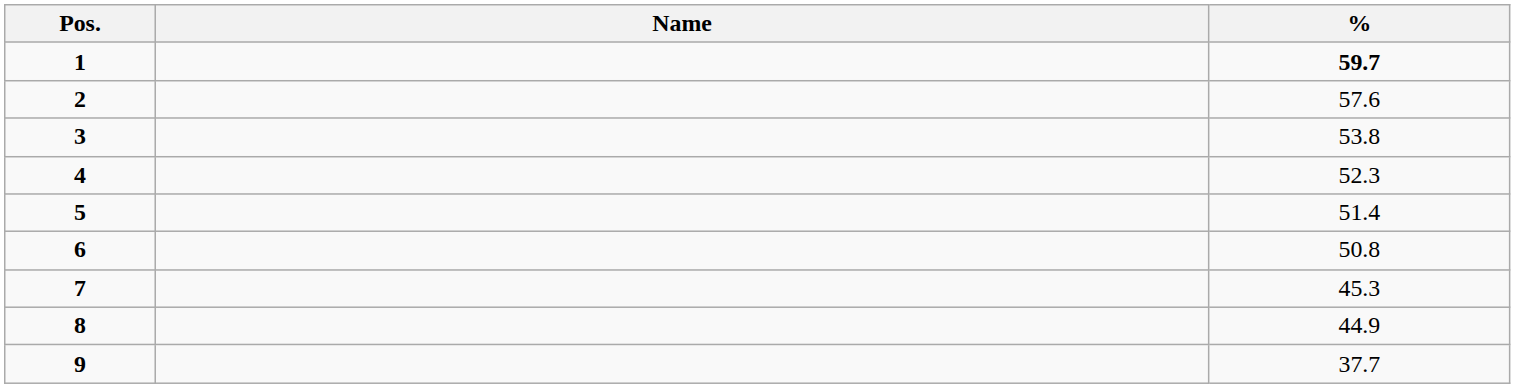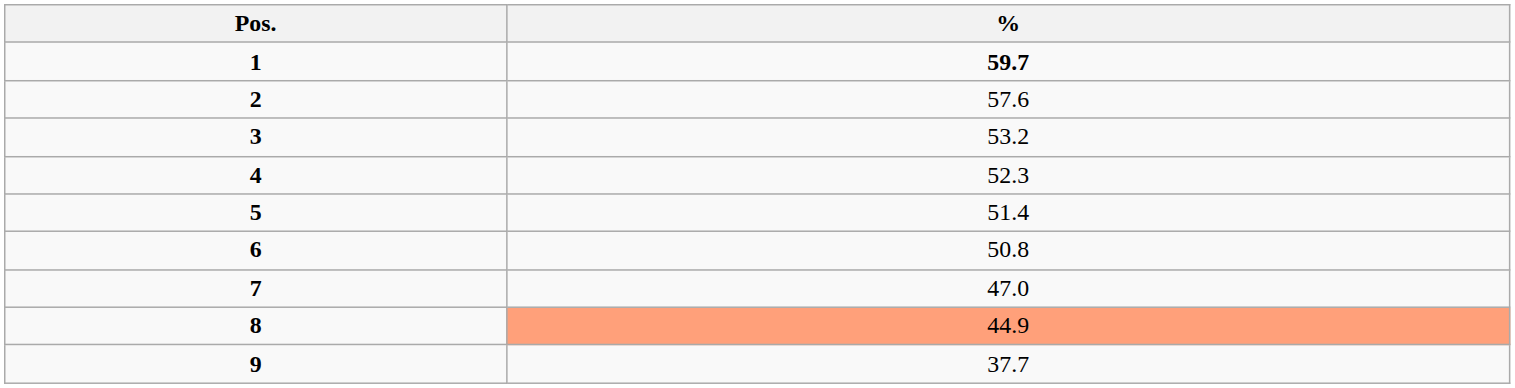- column: Name
3 | %: 53.8 -> 53.2
7 | %: 45.3 -> 47.0
8 | %: no background -> lightsalmon background
